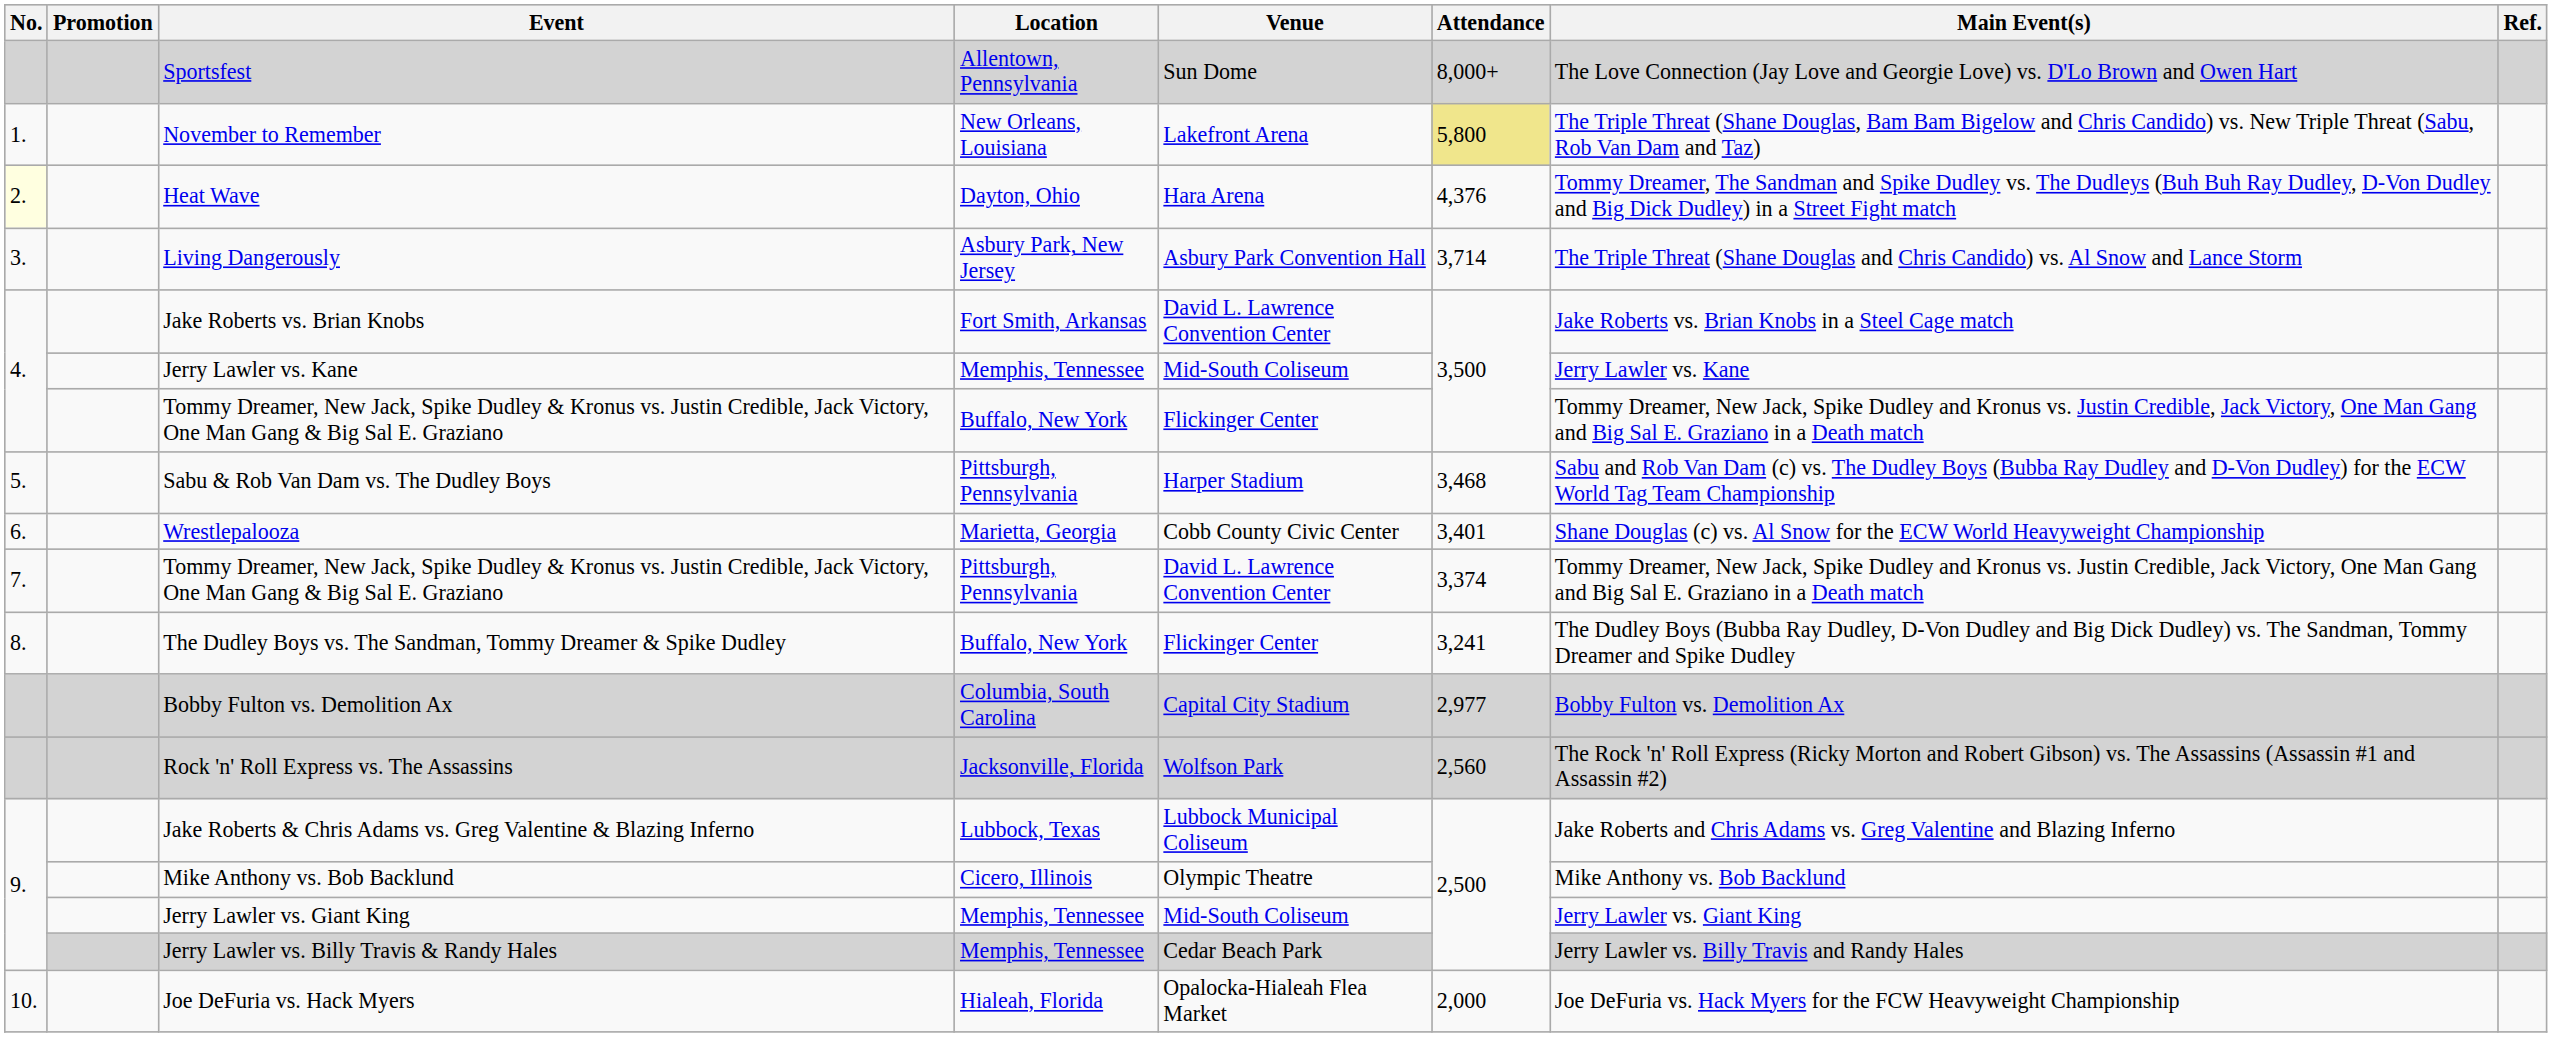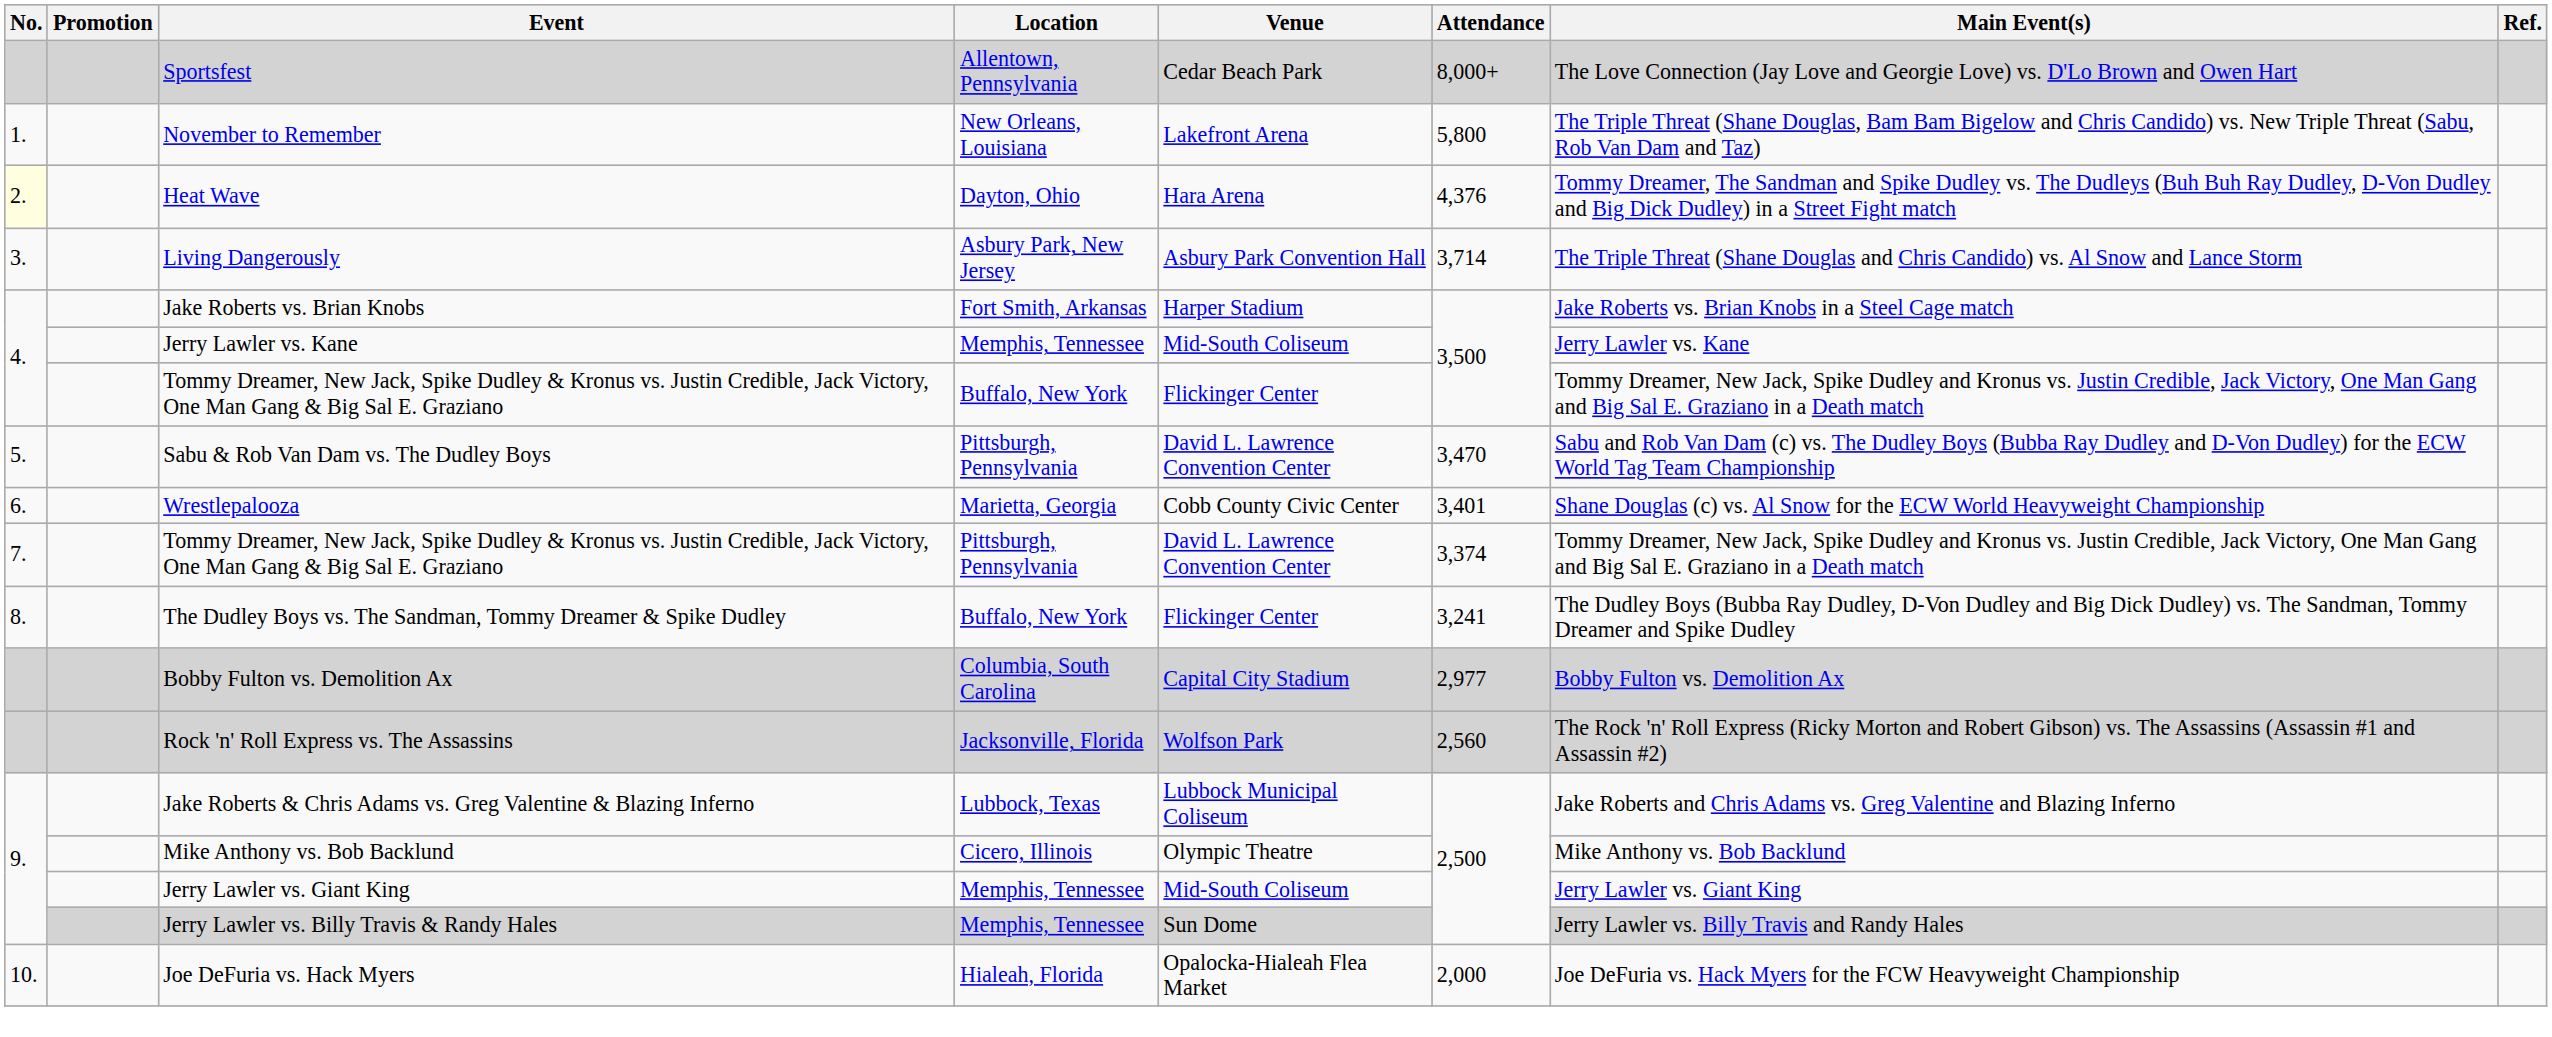Sportsfest | Venue: Sun Dome -> Cedar Beach Park
November to Remember | Attendance: khaki background -> no background
Jake Roberts vs. Brian Knobs | Venue: David L. Lawrence Convention Center -> Harper Stadium
Sabu & Rob Van Dam vs. The Dudley Boys | Venue: Harper Stadium -> David L. Lawrence Convention Center
Sabu & Rob Van Dam vs. The Dudley Boys | Attendance: 3,468 -> 3,470
Jerry Lawler vs. Billy Travis & Randy Hales | Venue: Cedar Beach Park -> Sun Dome
